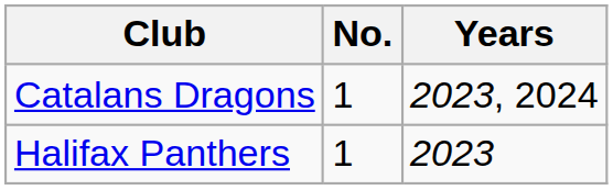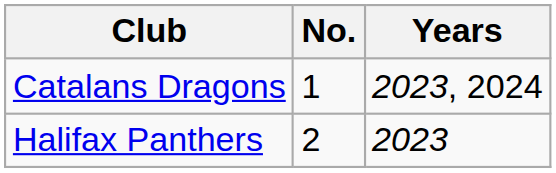Halifax Panthers | No.: 1 -> 2
